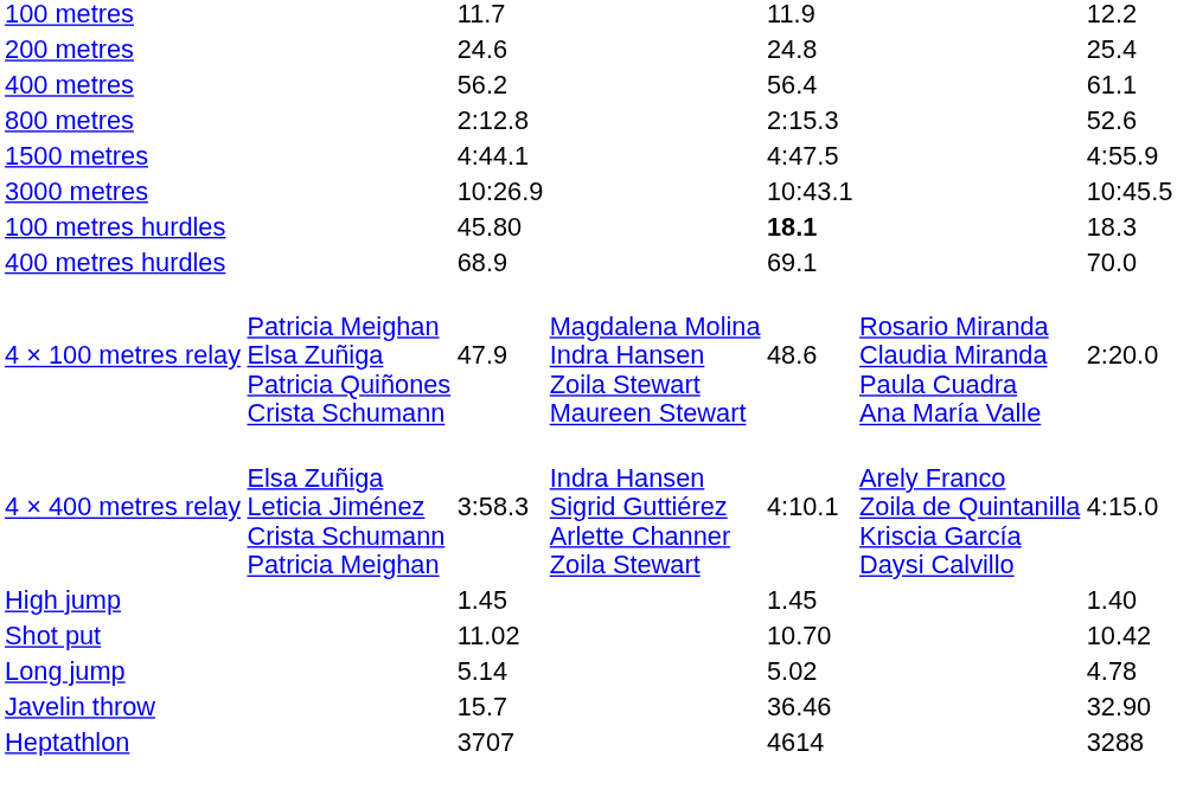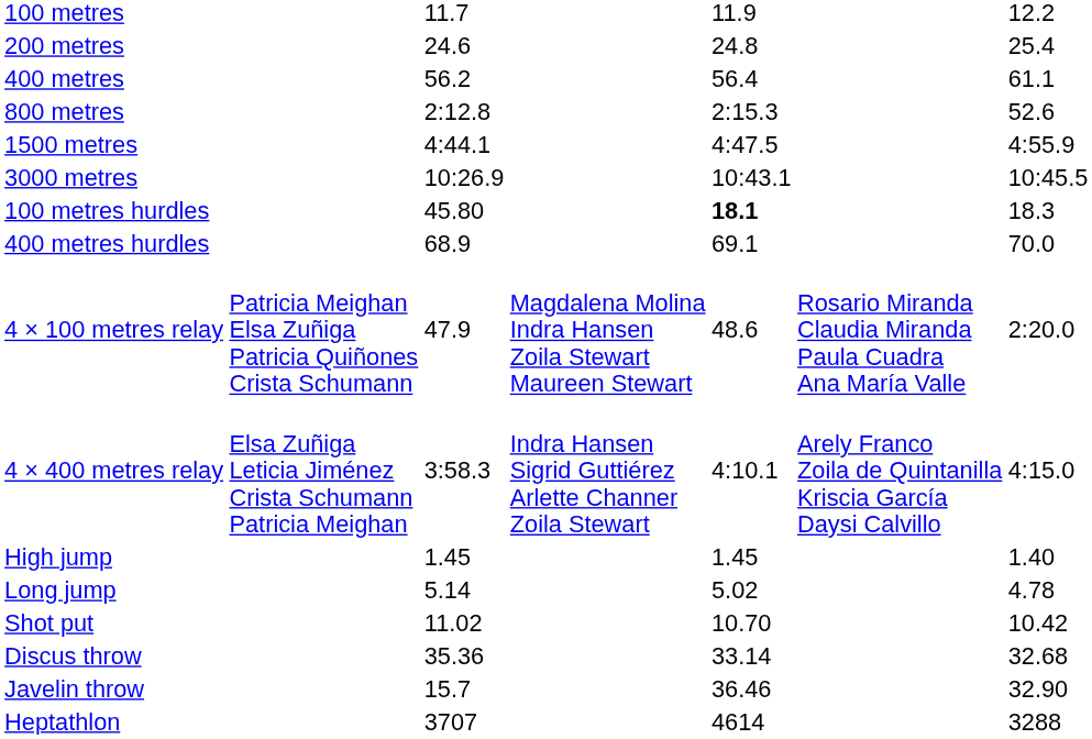rows swapped: Long jump <-> Shot put
+ row: Discus throw | 35.36 | 33.14 | 32.68
